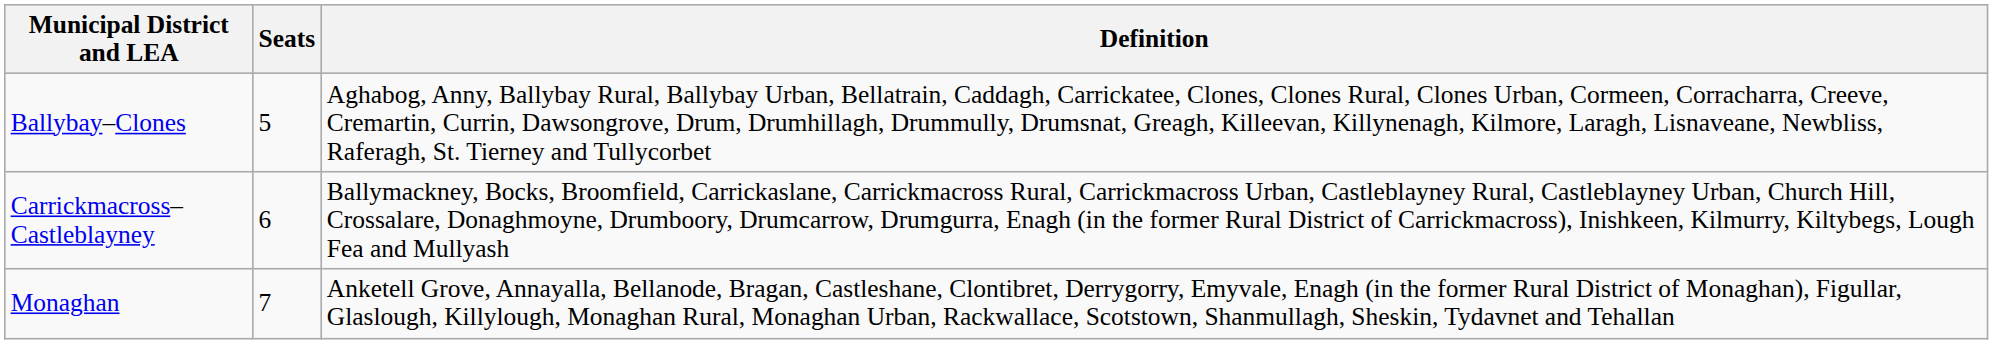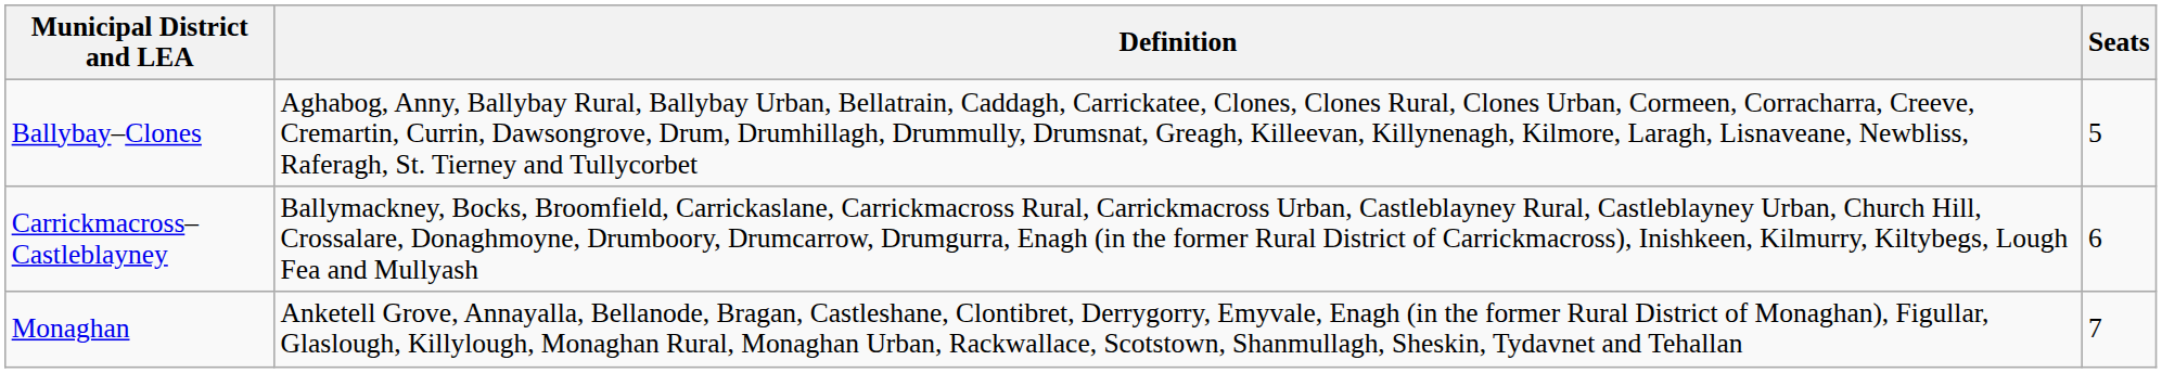columns swapped: Definition <-> Seats
